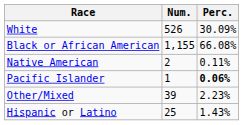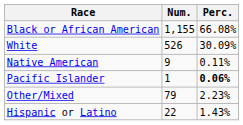rows swapped: White <-> Black or African American
Native American | Num.: 2 -> 9
Other/Mixed | Num.: 39 -> 79
Hispanic or Latino | Num.: 25 -> 22
